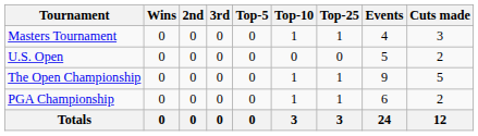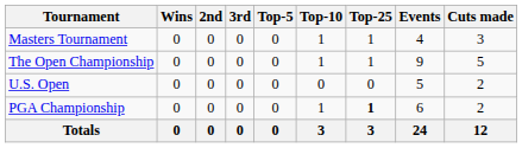rows swapped: U.S. Open <-> The Open Championship
PGA Championship | Top-25: normal -> bold
